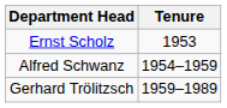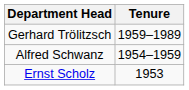rows swapped: Ernst Scholz <-> Gerhard Trölitzsch
